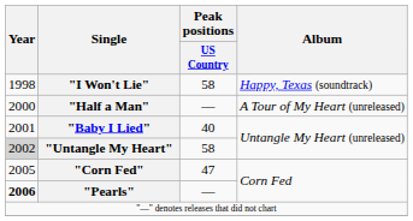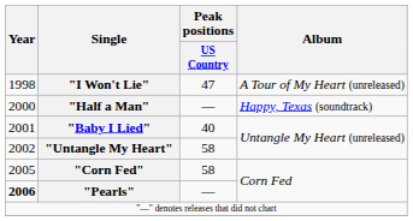"I Won't Lie" | Peak positions / US Country: 58 -> 47
"I Won't Lie" | Album: Happy, Texas (soundtrack) -> A Tour of My Heart (unreleased)
"Half a Man" | Album: A Tour of My Heart (unreleased) -> Happy, Texas (soundtrack)
"Untangle My Heart" | Year: lightgrey background -> no background
"Corn Fed" | Peak positions / US Country: 47 -> 58
